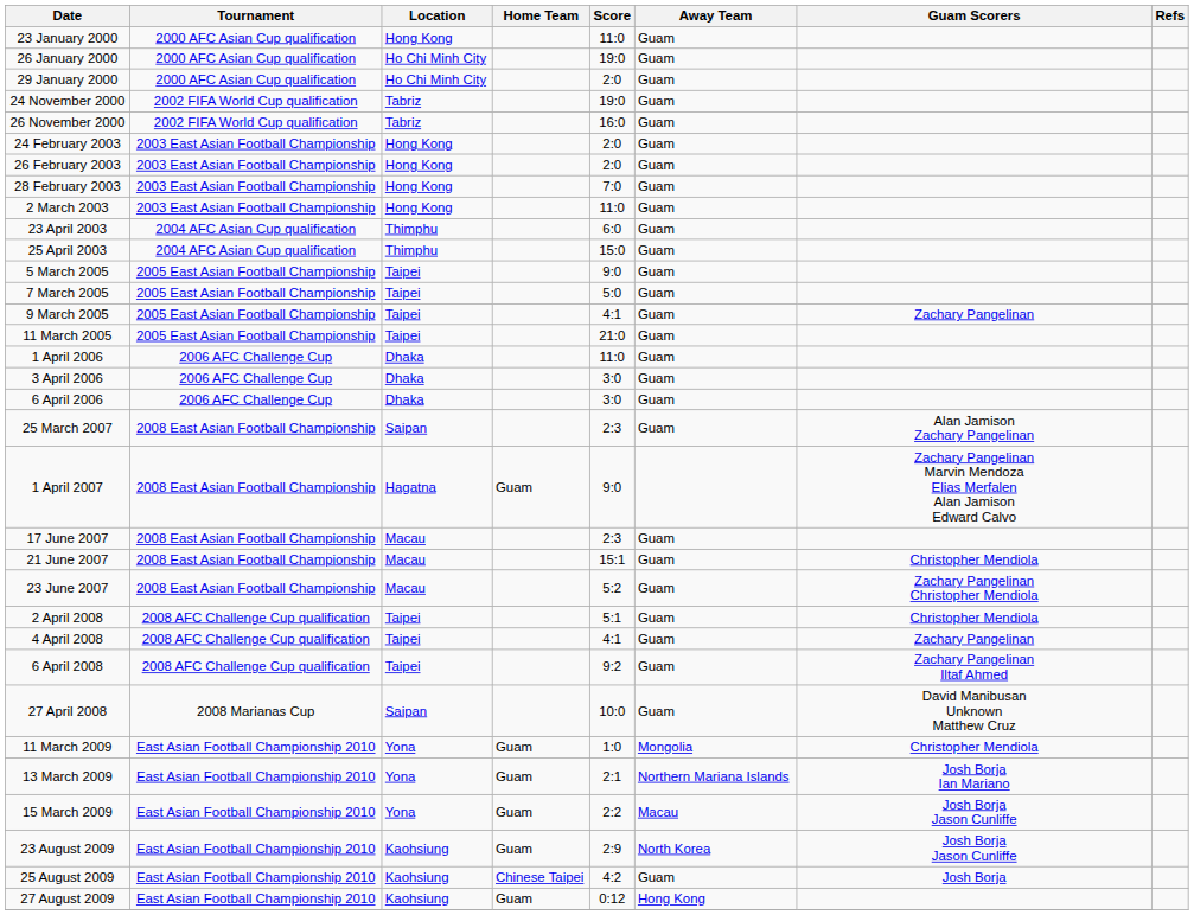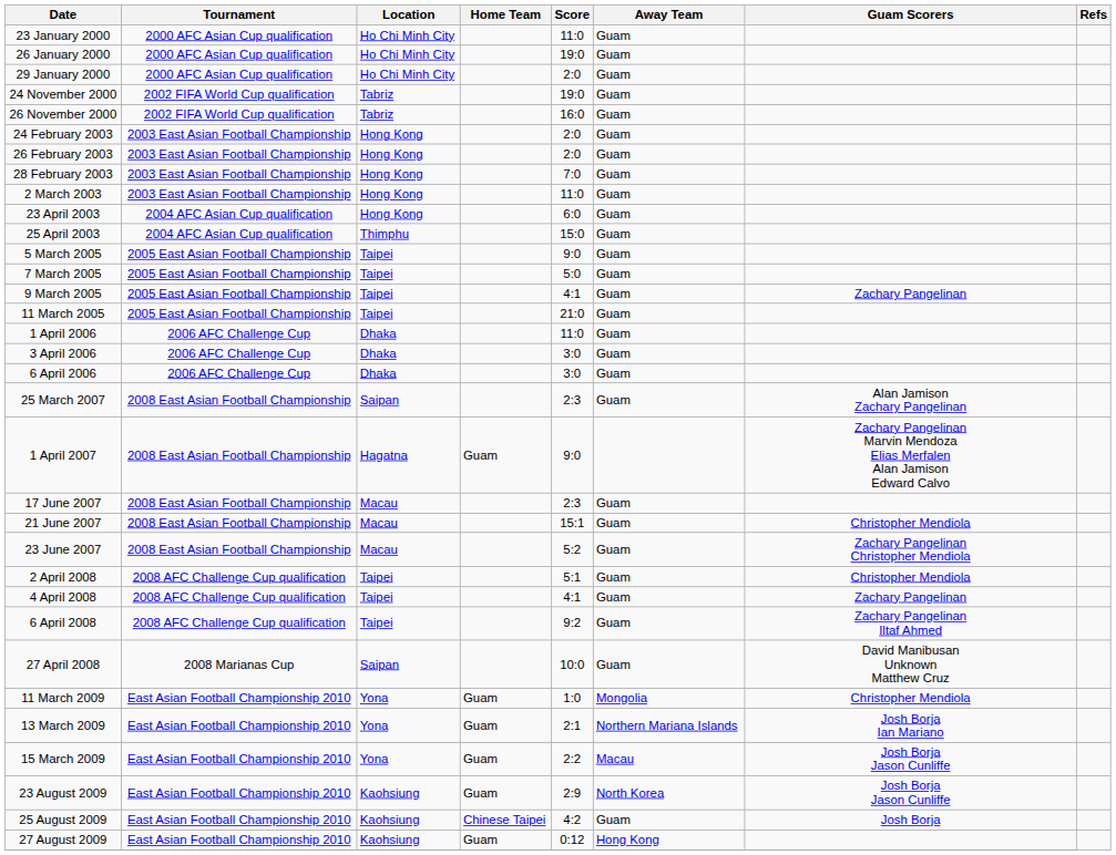23 January 2000 | Location: Hong Kong -> Ho Chi Minh City
23 April 2003 | Location: Thimphu -> Hong Kong
